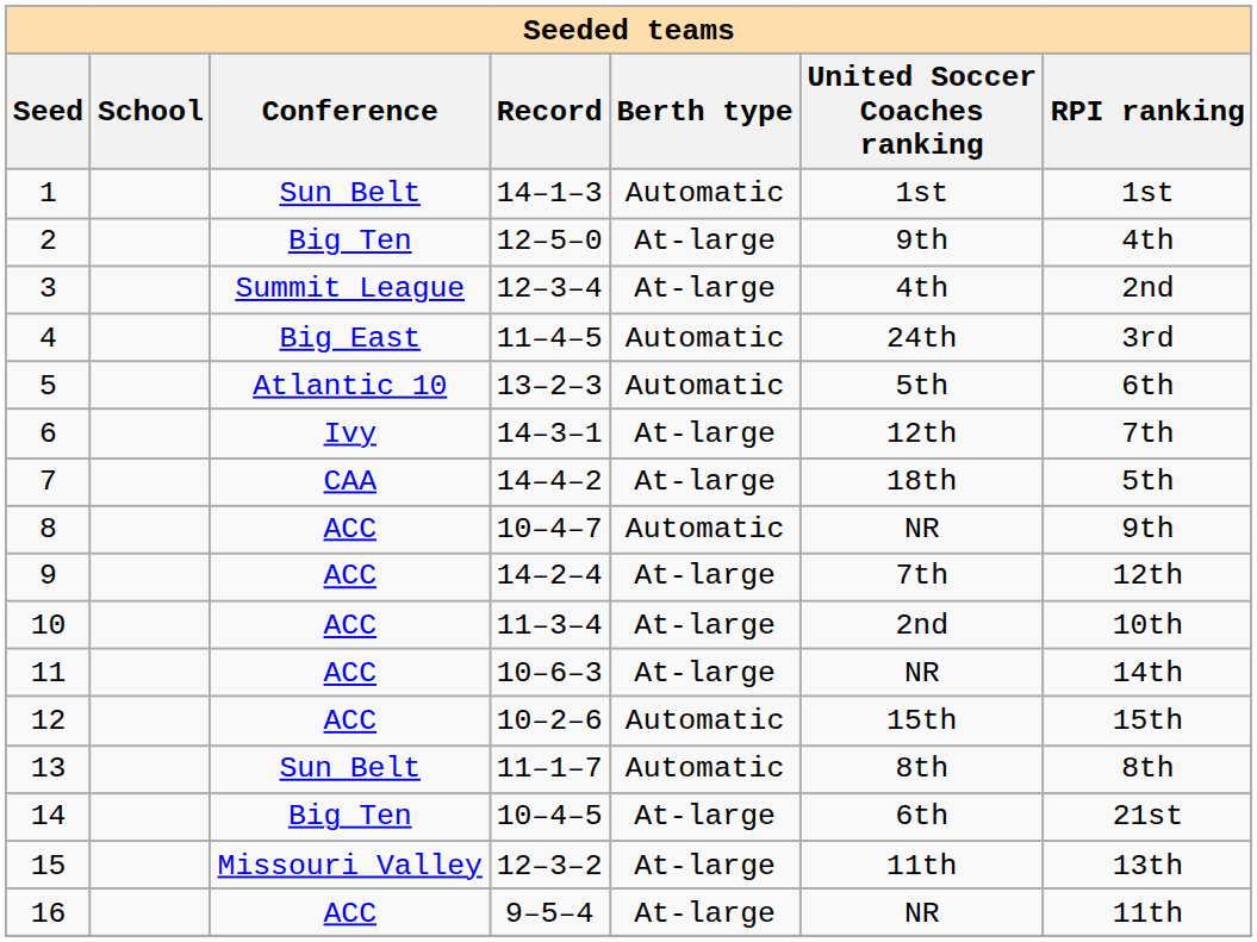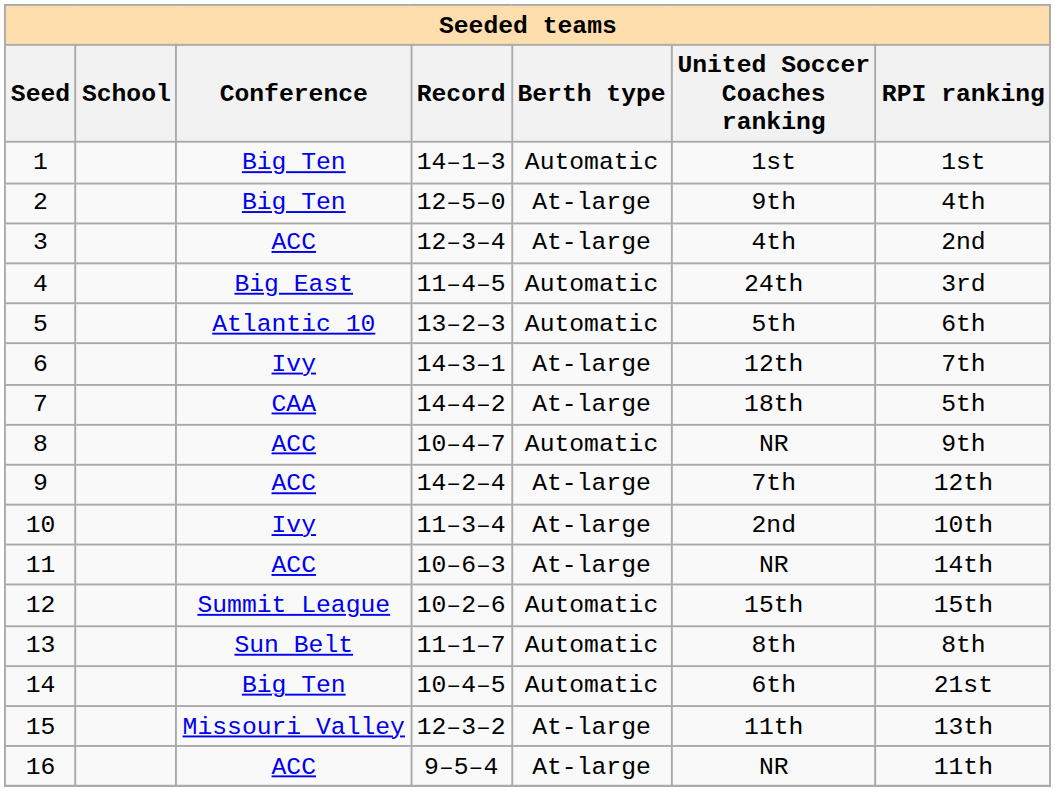1 | Conference: Sun Belt -> Big Ten
3 | Conference: Summit League -> ACC
10 | Conference: ACC -> Ivy
12 | Conference: ACC -> Summit League
14 | Berth type: At-large -> Automatic
